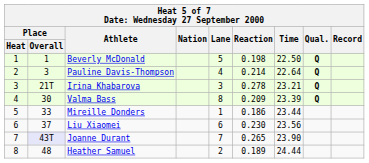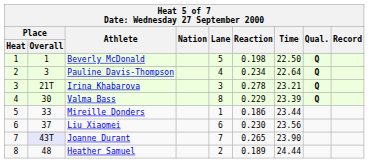Pauline Davis-Thompson | Reaction: 0.214 -> 0.234
Valma Bass | Reaction: 0.209 -> 0.229
